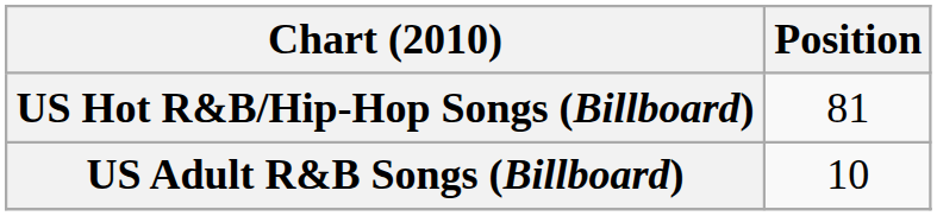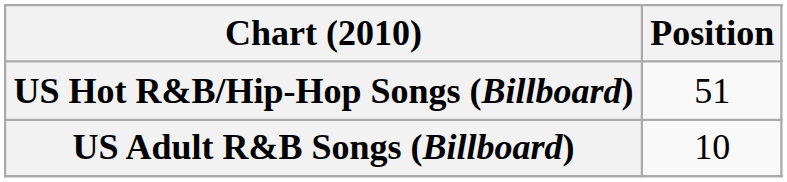US Hot R&B/Hip-Hop Songs (Billboard) | Position: 81 -> 51
